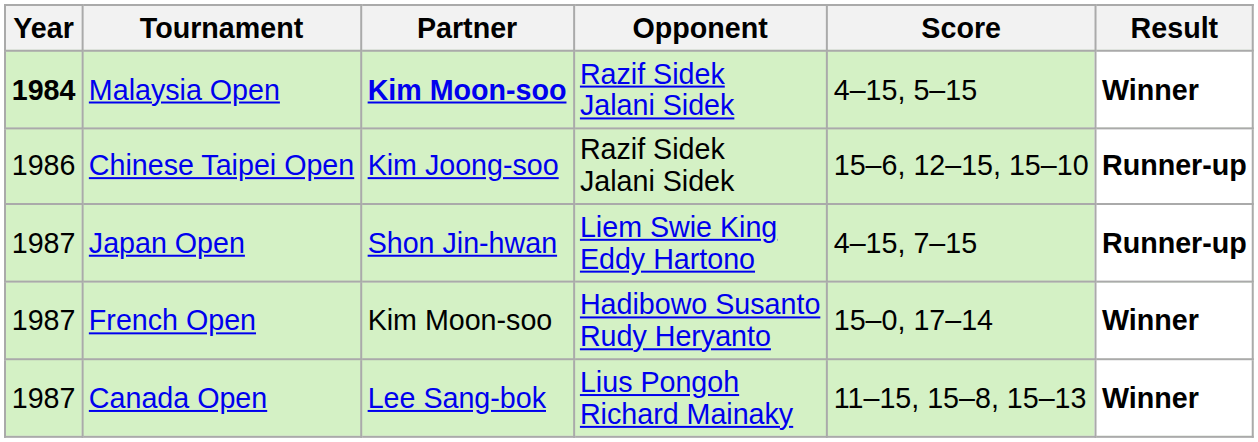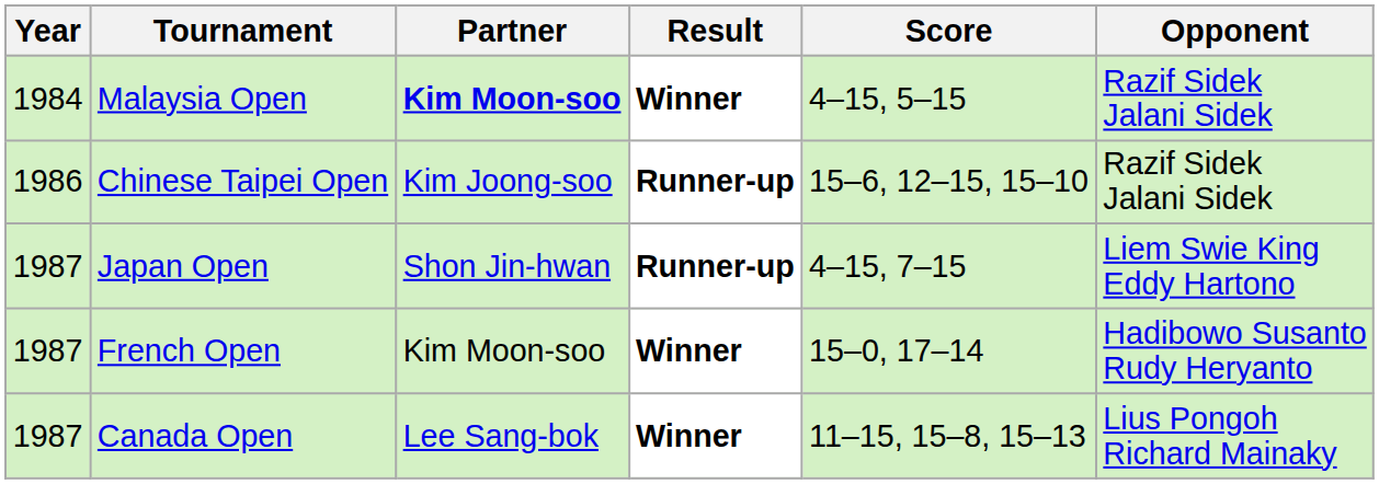columns swapped: Opponent <-> Result
Malaysia Open | Year: bold -> normal
